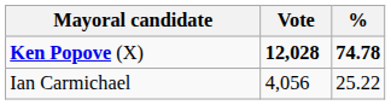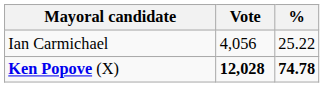rows swapped: Ken Popove (X) <-> Ian Carmichael
